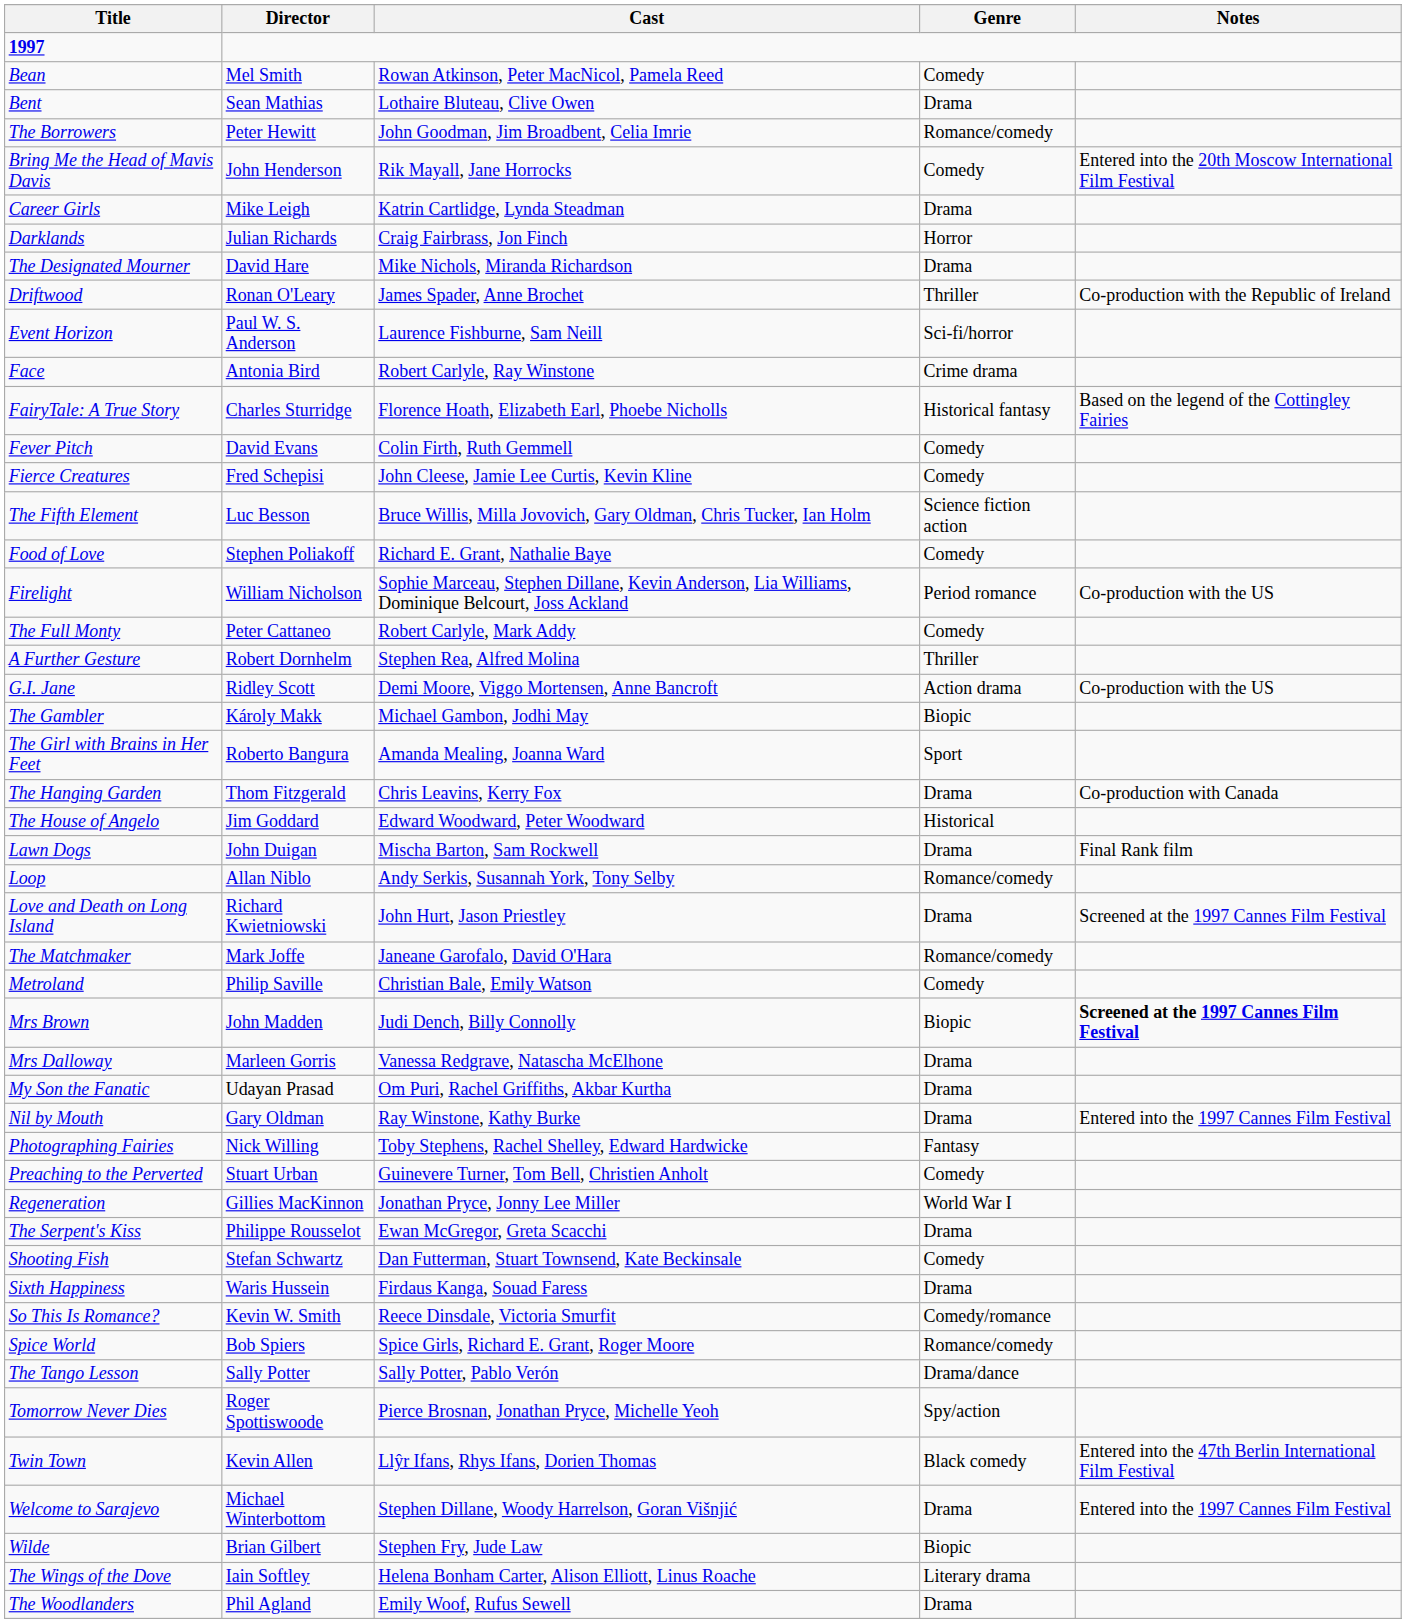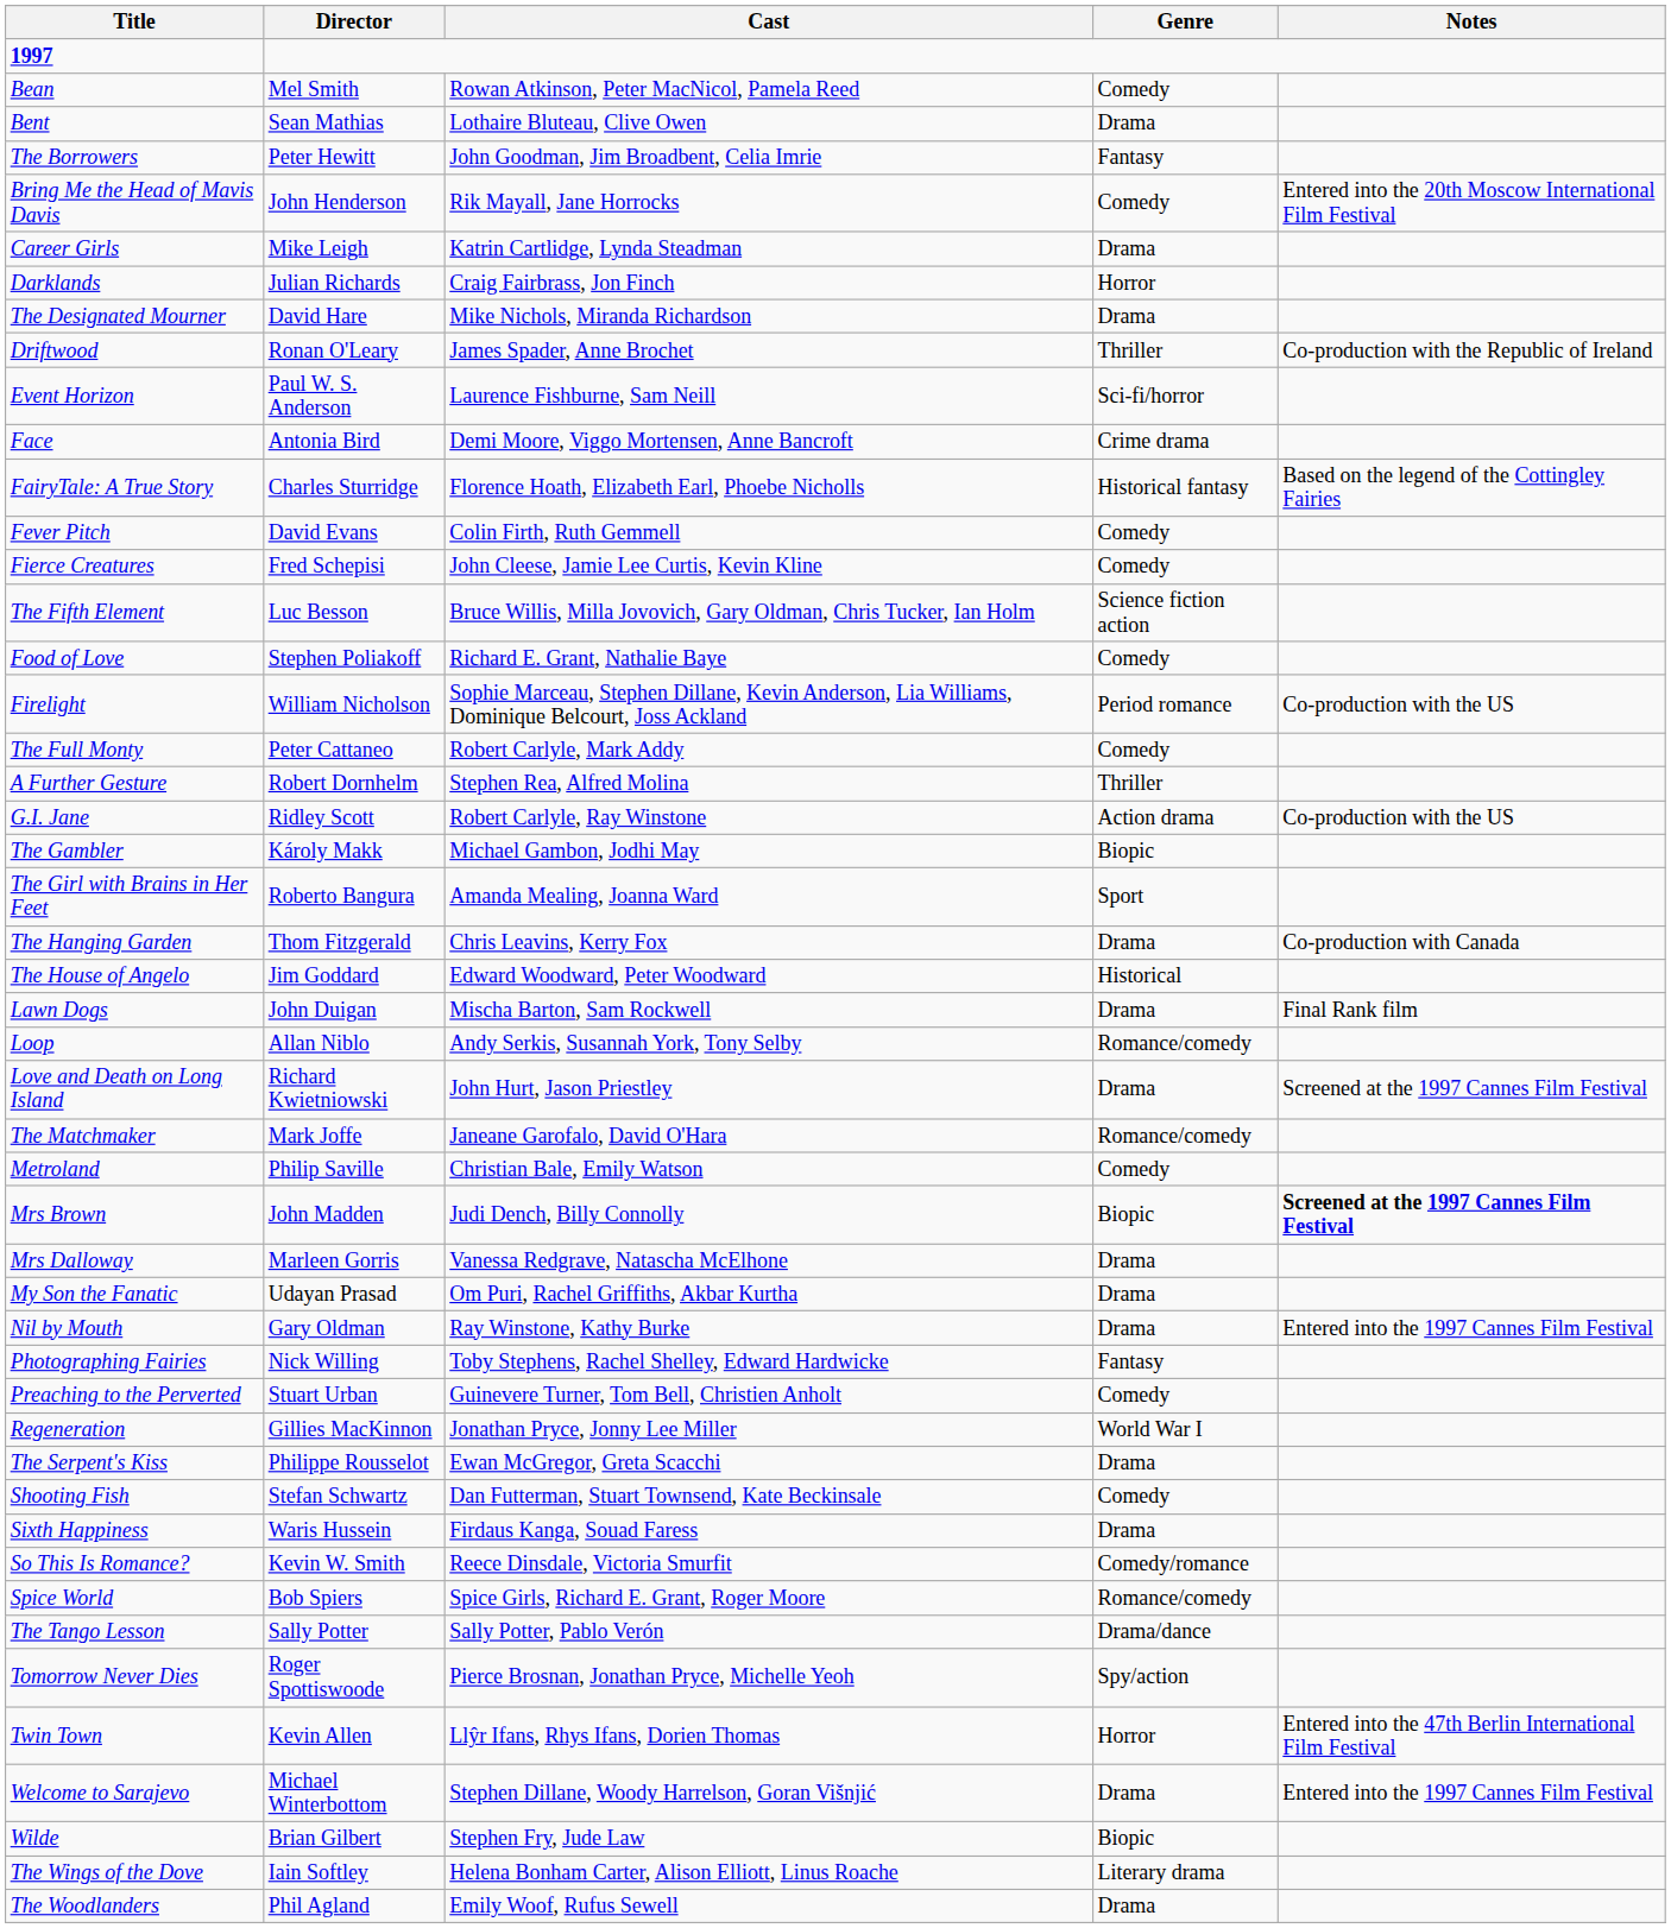The Borrowers | Genre: Romance/comedy -> Fantasy
Face | Cast: Robert Carlyle, Ray Winstone -> Demi Moore, Viggo Mortensen, Anne Bancroft
G.I. Jane | Cast: Demi Moore, Viggo Mortensen, Anne Bancroft -> Robert Carlyle, Ray Winstone
Twin Town | Genre: Black comedy -> Horror
